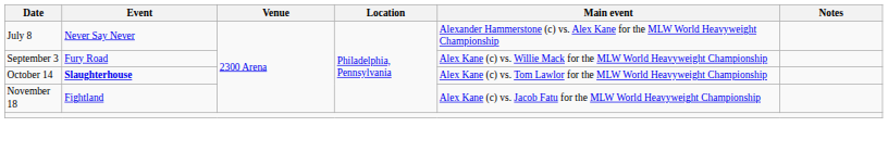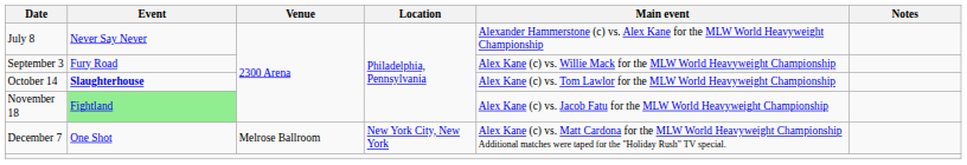November 18 | Event: no background -> lightgreen background
+ row: December 7 | One Shot | Melrose Ballroom | New York City, New York | Alex Kane (c) vs. Matt Cardona for the MLW World Heavyweight Championship Additional matches were taped for the "Holiday Rush" TV special.
